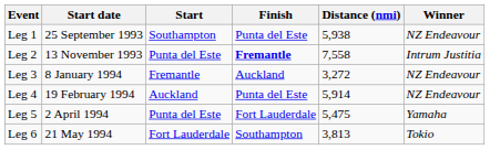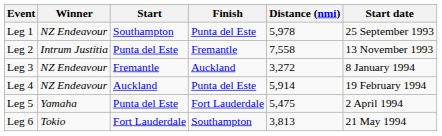columns swapped: Start date <-> Winner
Leg 1 | Distance (nmi): 5,938 -> 5,978
Leg 2 | Finish: bold -> normal
